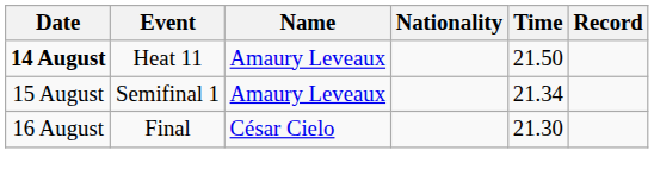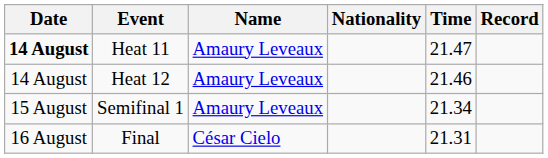Heat 11 | Time: 21.50 -> 21.47
+ row: 14 August | Heat 12 | Amaury Leveaux | 21.46
Final | Time: 21.30 -> 21.31
